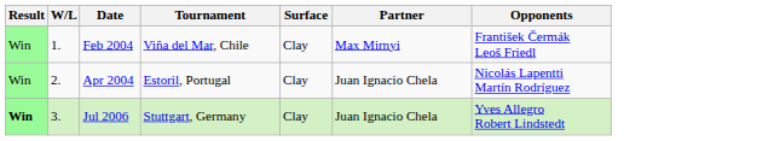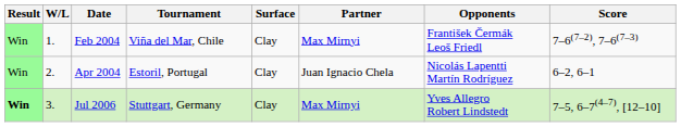+ column: Score | 7–6(7–2), 7–6(7–3) | 6–2, 6–1 | 7–5, 6–7(4–7), [12–10]
Jul 2006 | Partner: Juan Ignacio Chela -> Max Mirnyi
